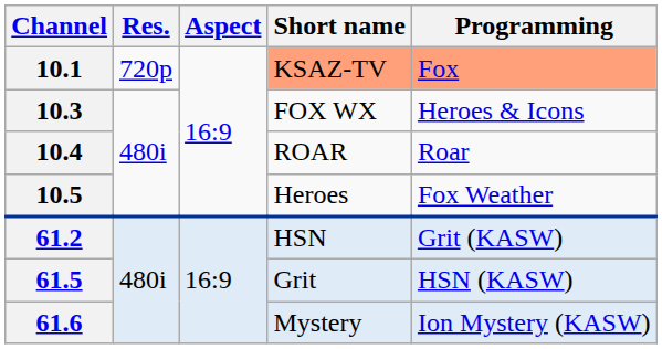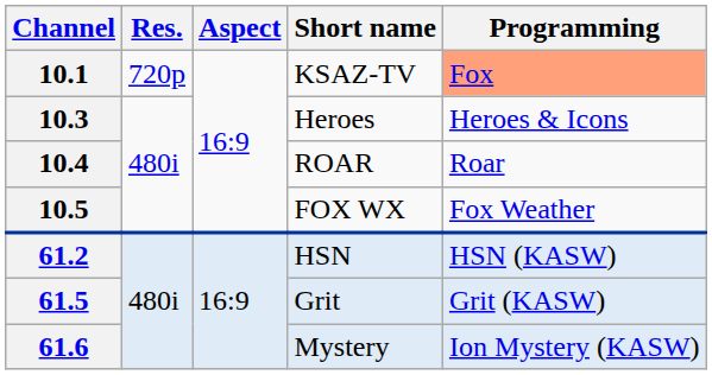10.1 | Short name: lightsalmon background -> no background
10.3 | Short name: FOX WX -> Heroes
10.5 | Short name: Heroes -> FOX WX
61.2 | Programming: Grit (KASW) -> HSN (KASW)
61.5 | Programming: HSN (KASW) -> Grit (KASW)
